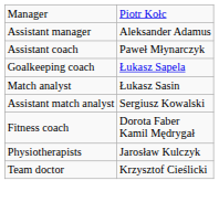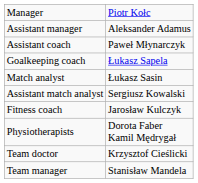Fitness coach | column 2: Dorota Faber Kamil Mędrygał -> Jarosław Kulczyk
Physiotherapists | column 2: Jarosław Kulczyk -> Dorota Faber Kamil Mędrygał
+ row: Team manager | Stanisław Mandela
